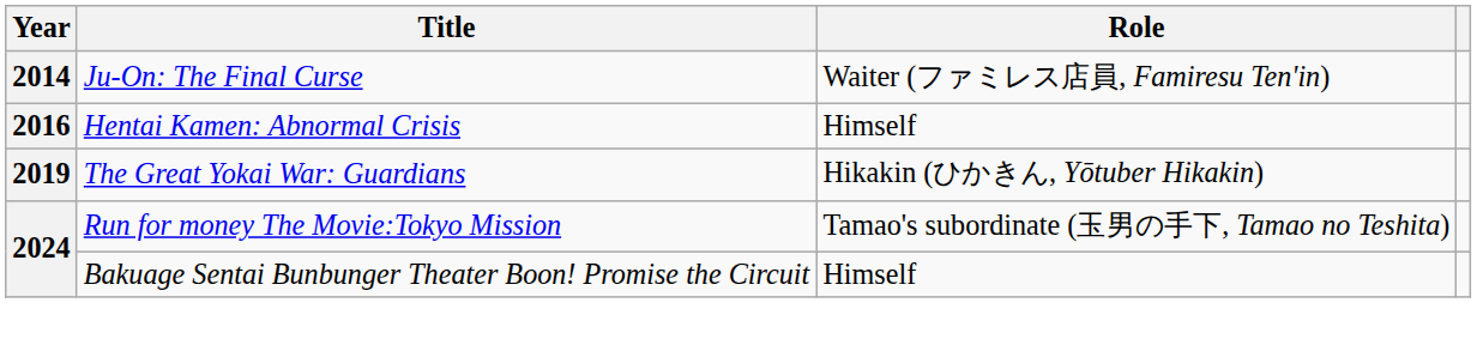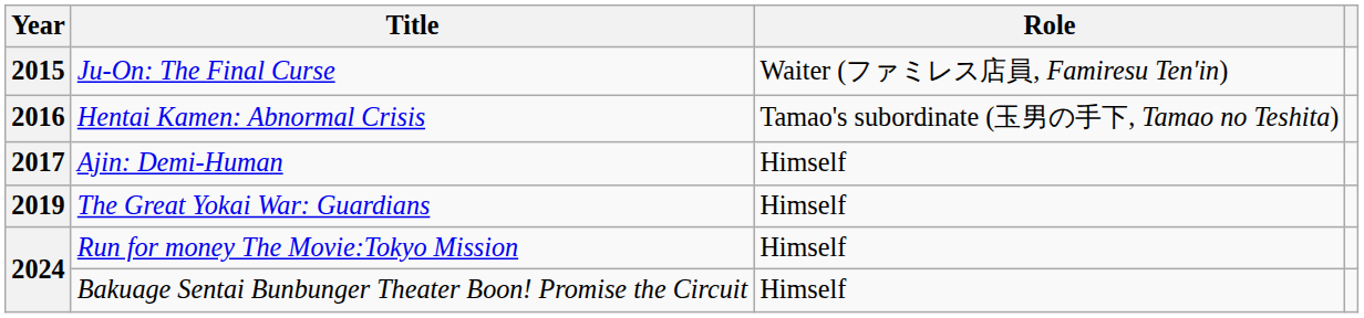Ju-On: The Final Curse | Year: 2014 -> 2015
Hentai Kamen: Abnormal Crisis | Role: Himself -> Tamao's subordinate (玉男の手下, Tamao no Teshita)
+ row: 2017 | Ajin: Demi-Human | Himself
The Great Yokai War: Guardians | Role: Hikakin (ひかきん, Yōtuber Hikakin) -> Himself
Run for money The Movie:Tokyo Mission | Role: Tamao's subordinate (玉男の手下, Tamao no Teshita) -> Himself
